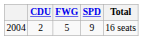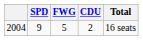columns swapped: SPD <-> CDU
